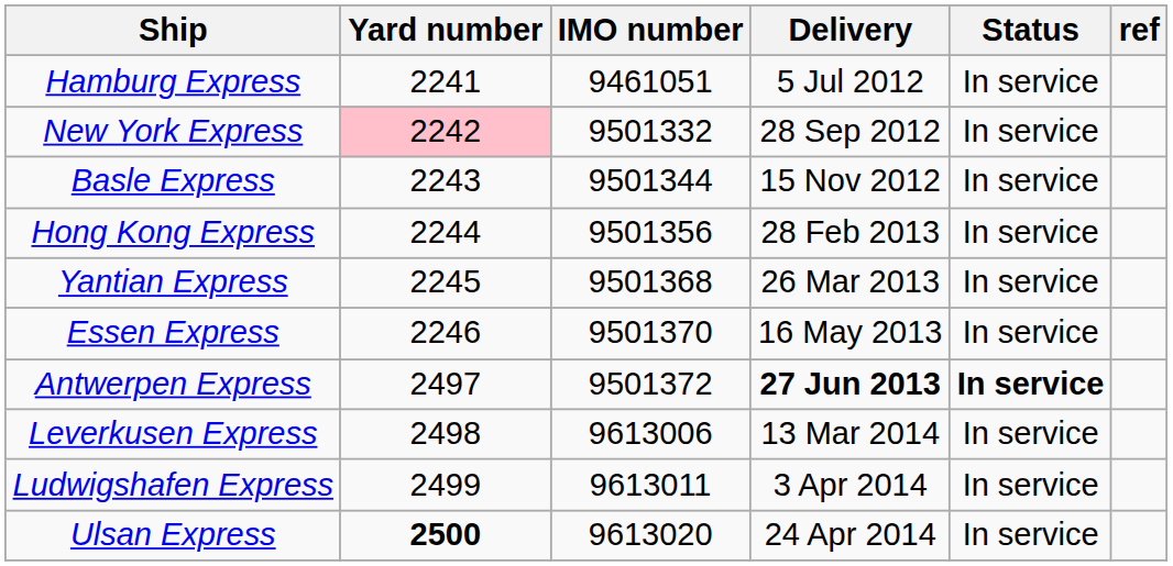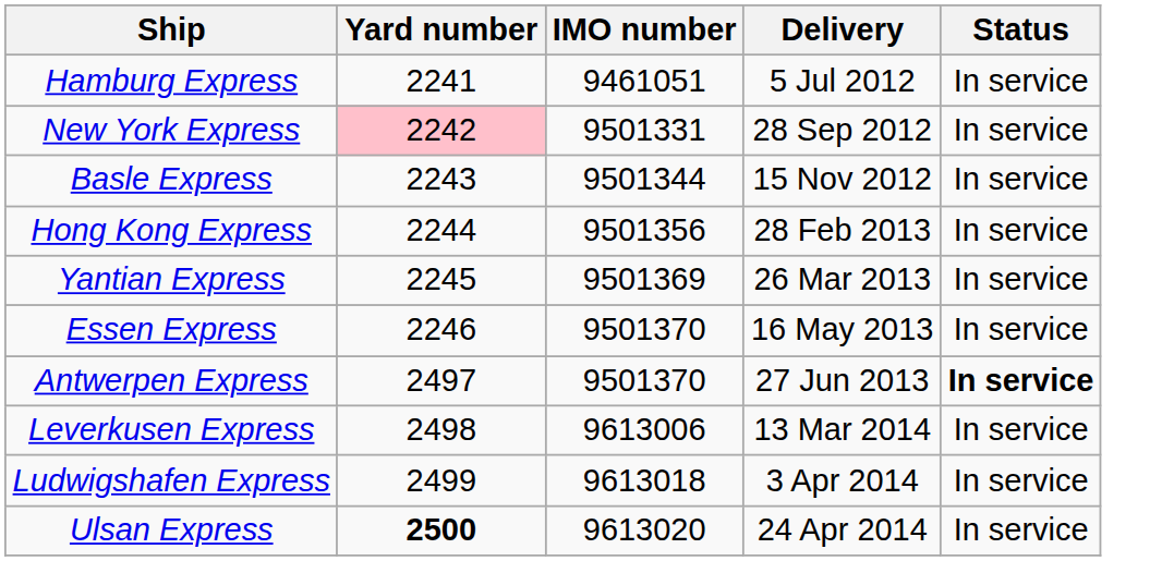- column: ref
New York Express | IMO number: 9501332 -> 9501331
Yantian Express | IMO number: 9501368 -> 9501369
Antwerpen Express | IMO number: 9501372 -> 9501370
Antwerpen Express | Delivery: bold -> normal
Ludwigshafen Express | IMO number: 9613011 -> 9613018
